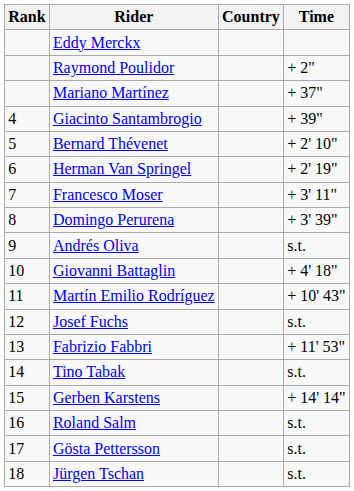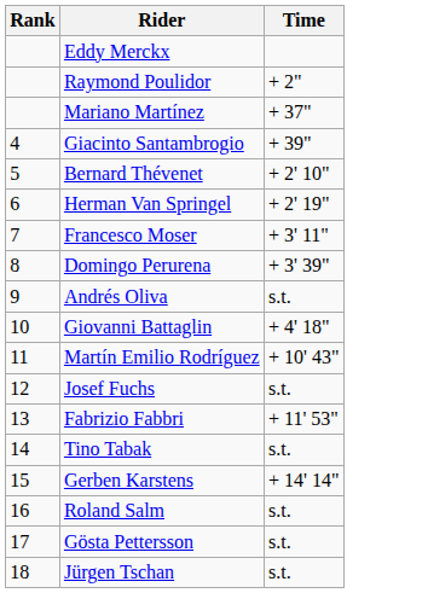- column: Country
